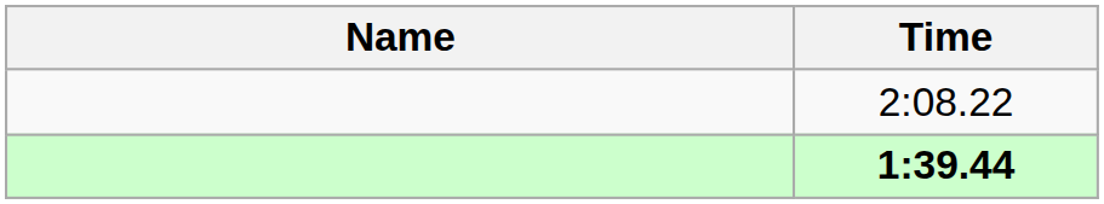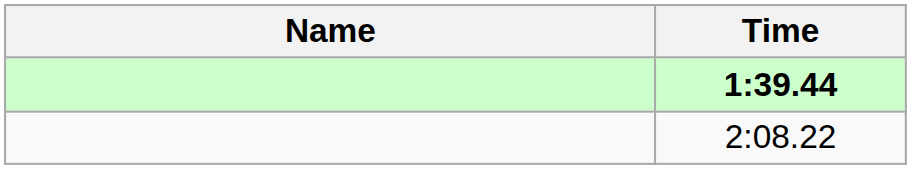rows swapped: 1:39.44 <-> 2:08.22
